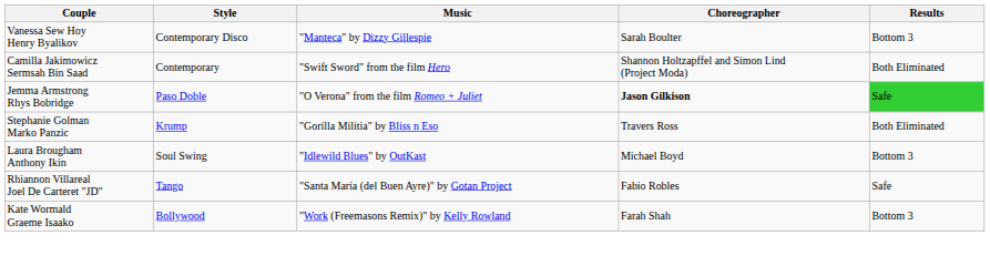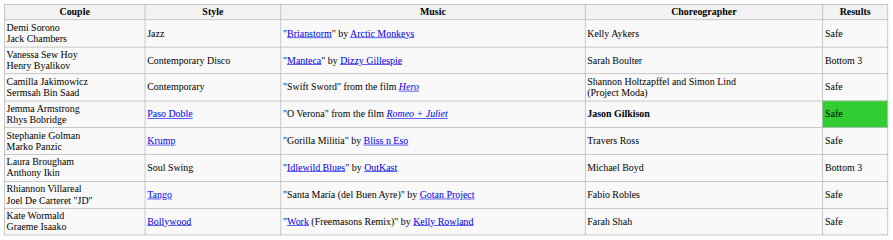+ row: Demi Sorono Jack Chambers | Jazz | "Brianstorm" by Arctic Monkeys | Kelly Aykers | Safe
Camilla Jakimowicz Sermsah Bin Saad | Results: Both Eliminated -> Safe
Stephanie Golman Marko Panzic | Results: Both Eliminated -> Safe
Kate Wormald Graeme Isaako | Results: Bottom 3 -> Safe
